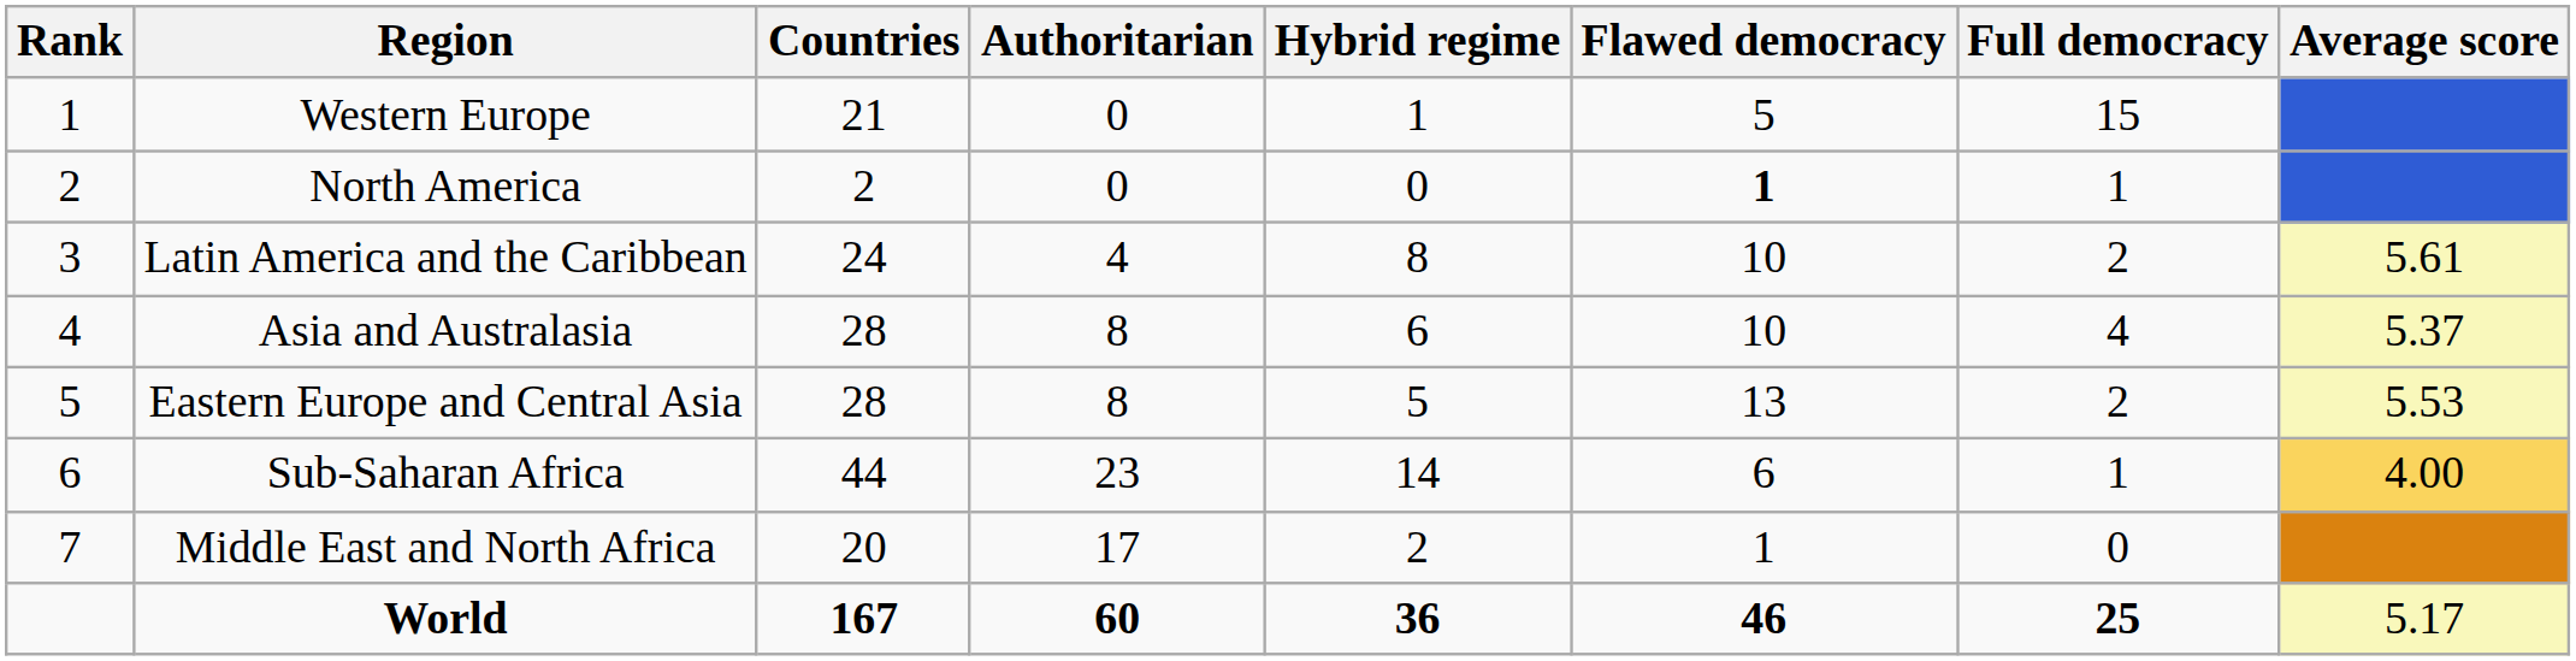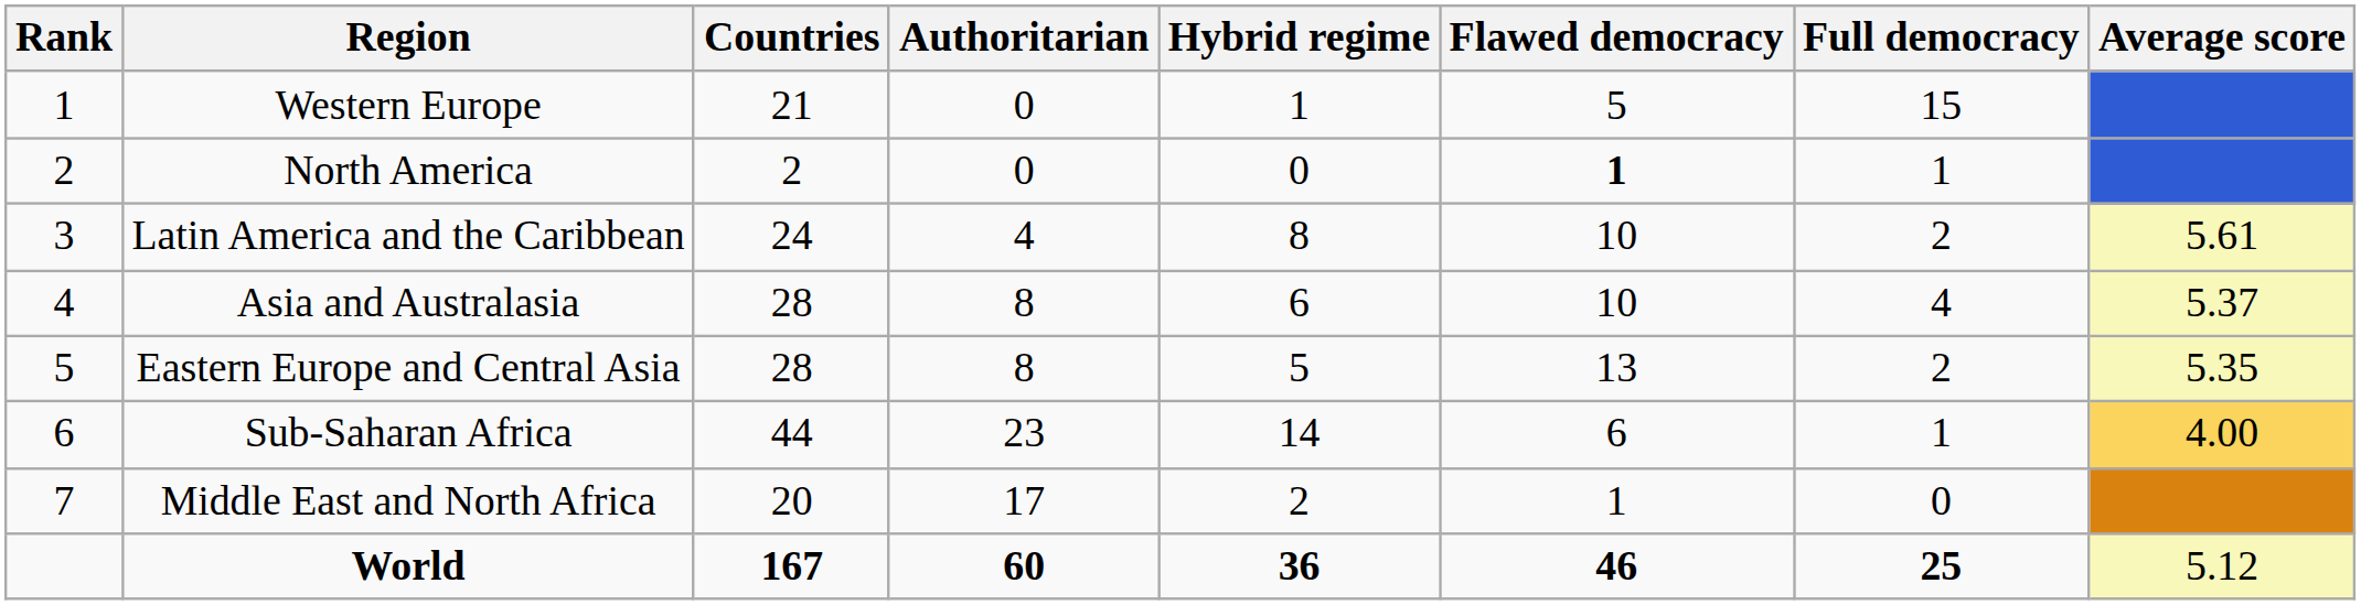Eastern Europe and Central Asia | Average score: 5.53 -> 5.35
World | Average score: 5.17 -> 5.12
